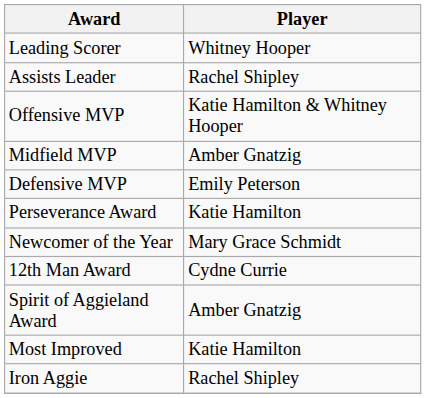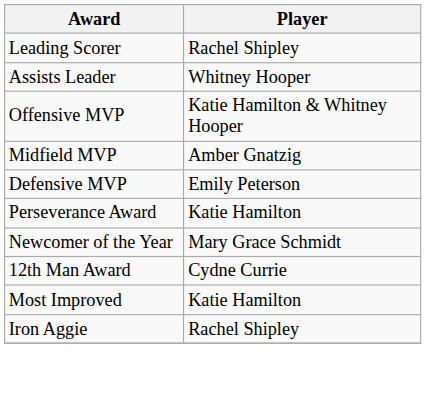Leading Scorer | Player: Whitney Hooper -> Rachel Shipley
Assists Leader | Player: Rachel Shipley -> Whitney Hooper
- row: Spirit of Aggieland Award | Amber Gnatzig
